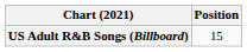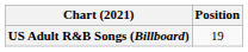US Adult R&B Songs (Billboard) | Position: 15 -> 19
